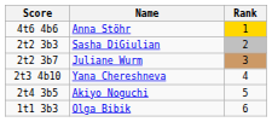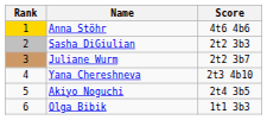columns swapped: Rank <-> Score
